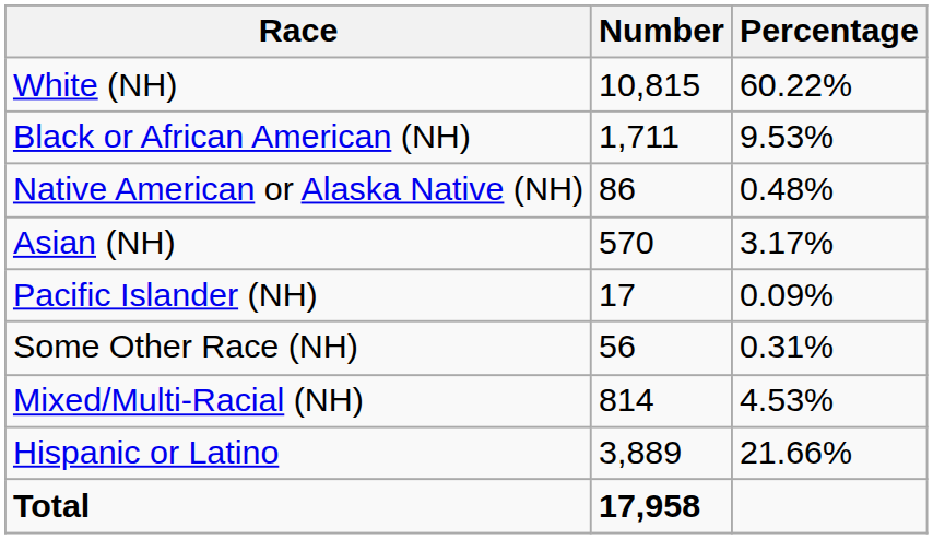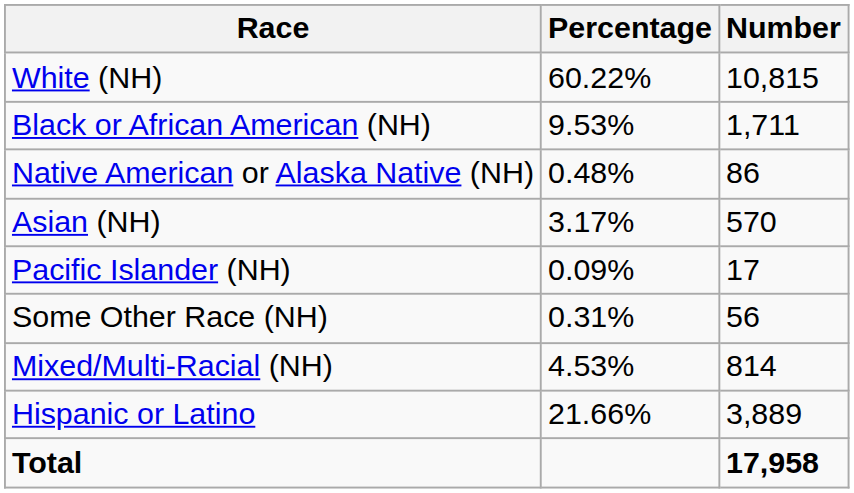columns swapped: Number <-> Percentage
